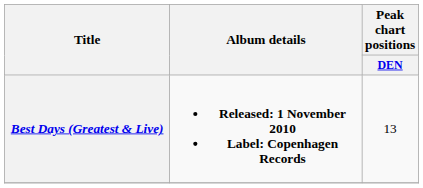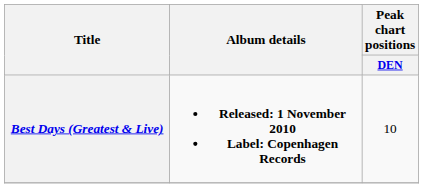Best Days (Greatest & Live) | Peak chart positions / DEN: 13 -> 10
